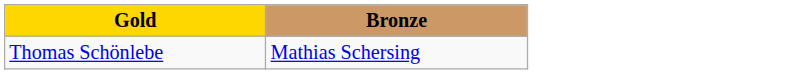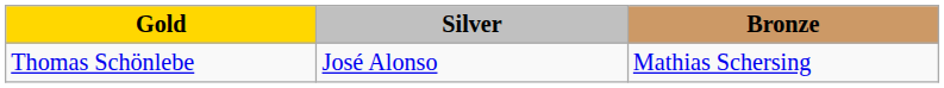+ column: Silver | José Alonso
